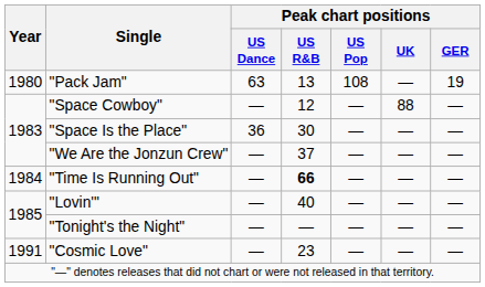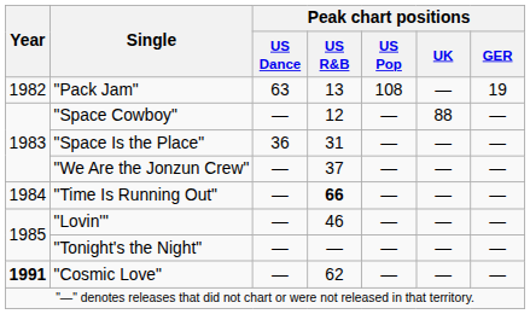"Pack Jam" | Year: 1980 -> 1982
"Space Is the Place" | Peak chart positions / US R&B: 30 -> 31
"Lovin'" | Peak chart positions / US R&B: 40 -> 46
"Cosmic Love" | Year: normal -> bold
"Cosmic Love" | Peak chart positions / US R&B: 23 -> 62
